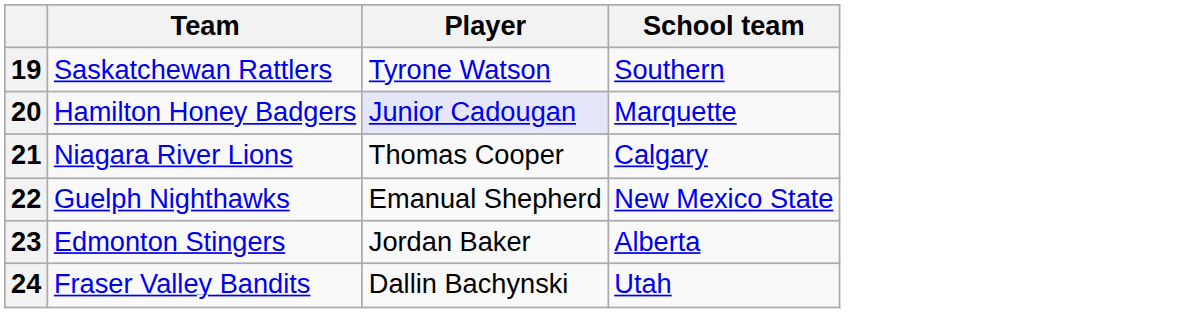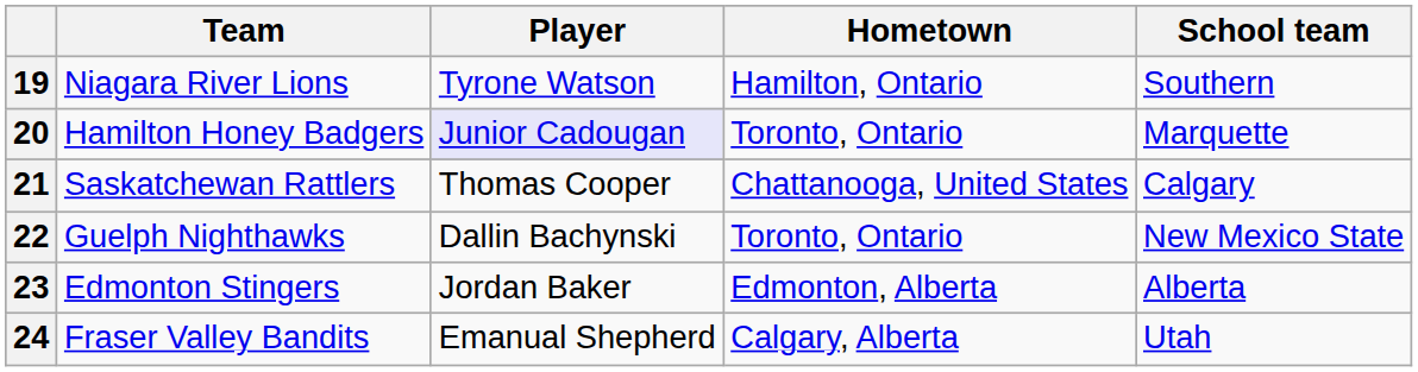+ column: Hometown | Hamilton, Ontario | Toronto, Ontario | Chattanooga, United States | Toronto, Ontario | Edmonton, Alberta | Calgary, Alberta
19 | Team: Saskatchewan Rattlers -> Niagara River Lions
21 | Team: Niagara River Lions -> Saskatchewan Rattlers
22 | Player: Emanual Shepherd -> Dallin Bachynski
24 | Player: Dallin Bachynski -> Emanual Shepherd
